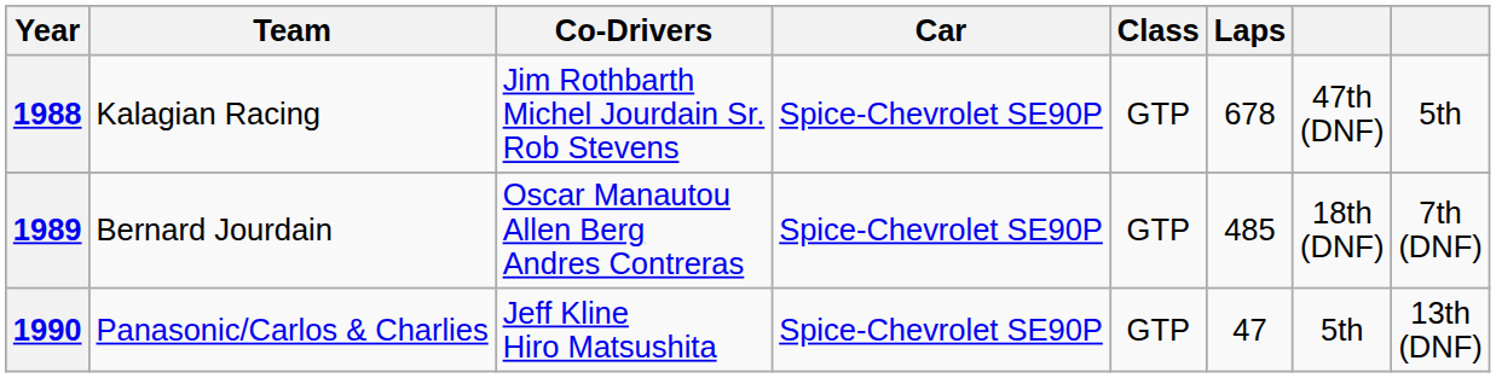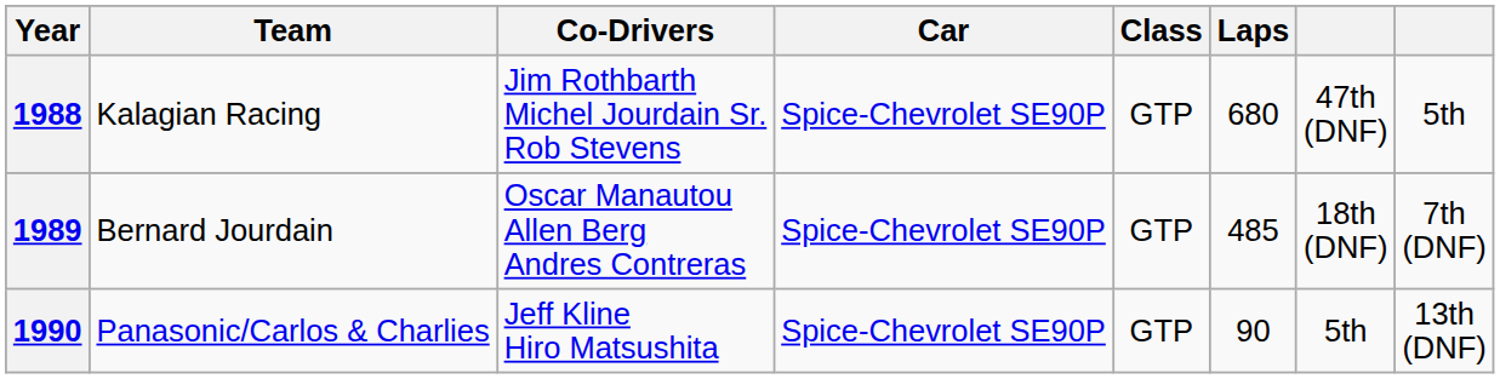1988 | Laps: 678 -> 680
1990 | Laps: 47 -> 90
